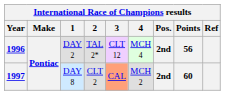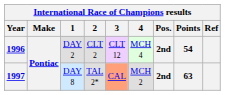1996 | 2: TAL 2* -> CLT 2
1996 | Points: 56 -> 54
1997 | 2: CLT 2 -> TAL 2*
1997 | Points: 60 -> 63
